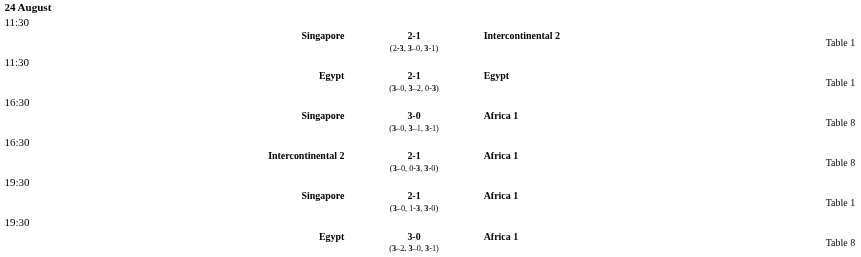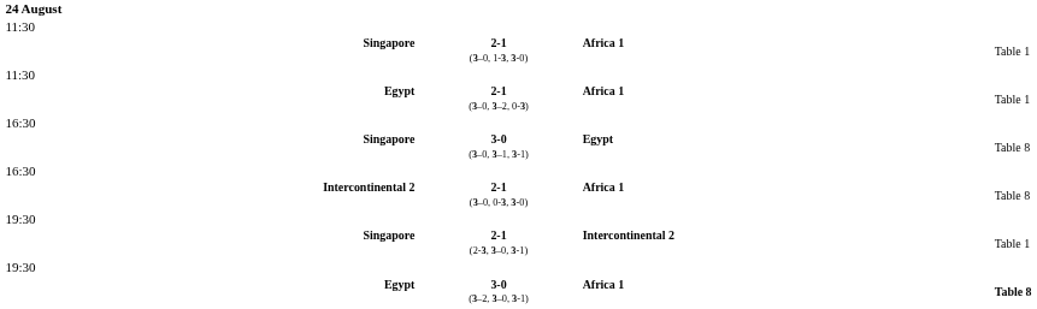rows swapped: Singapore / 2-1 (2-3, 3–0, 3-1) <-> Singapore / 2-1 (3–0, 1-3, 3-0)
Egypt / 2-1 (3–0, 3–2, 0-3) | column 3: Egypt -> Africa 1
Singapore / 3-0 (3–0, 3–1, 3-1) | column 3: Africa 1 -> Egypt
Egypt / 3-0 (3–2, 3–0, 3-1) | column 4: normal -> bold
